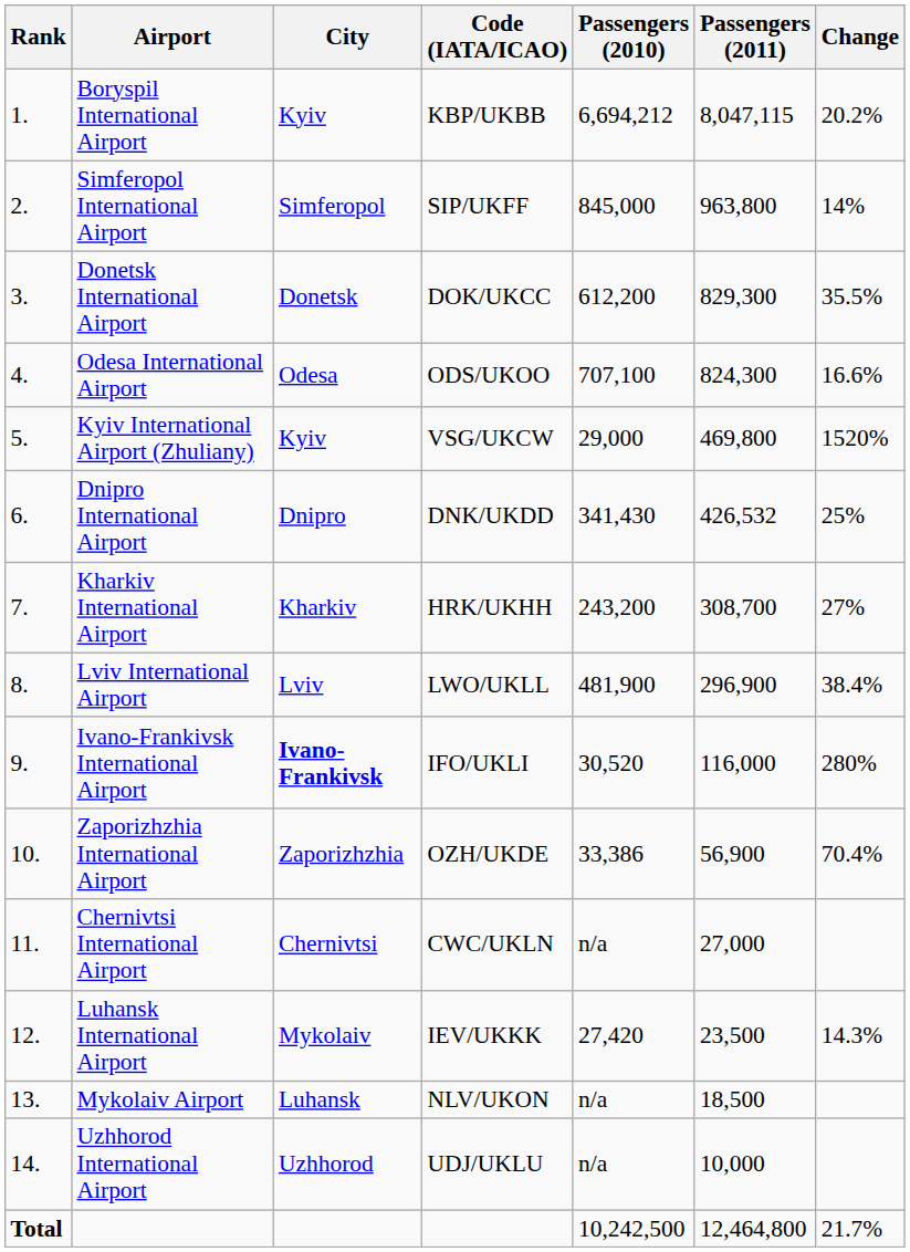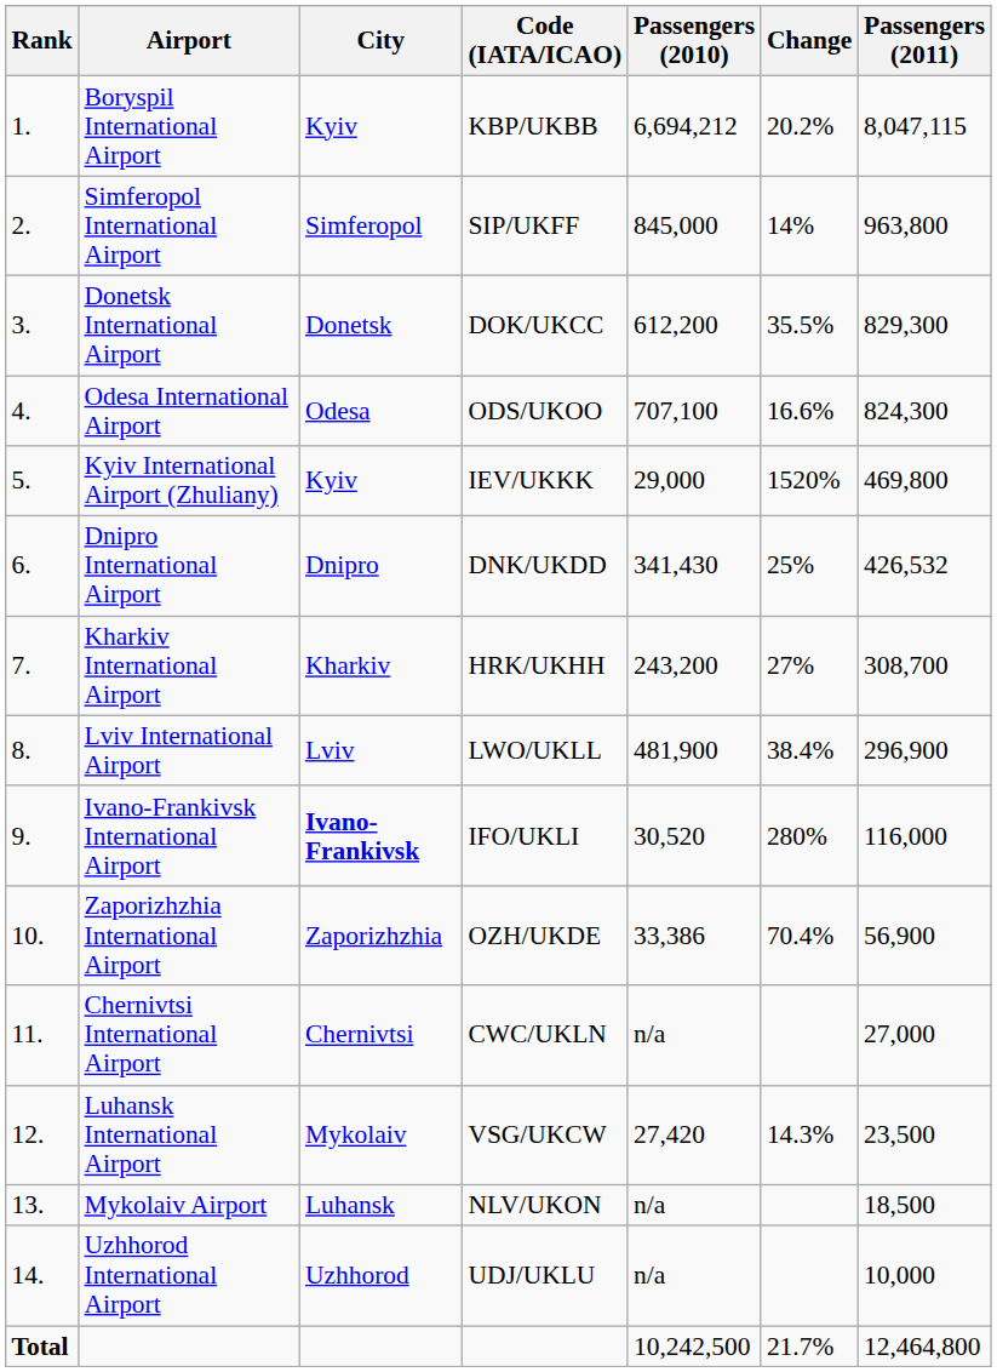columns swapped: Passengers (2011) <-> Change
Kyiv International Airport (Zhuliany) | Code (IATA/ICAO): VSG/UKCW -> IEV/UKKK
Luhansk International Airport | Code (IATA/ICAO): IEV/UKKK -> VSG/UKCW
